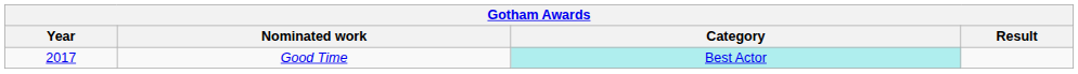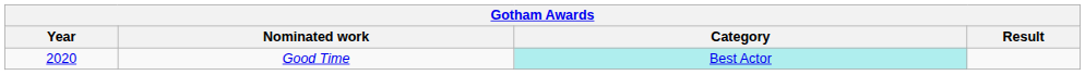Good Time | Year: 2017 -> 2020
